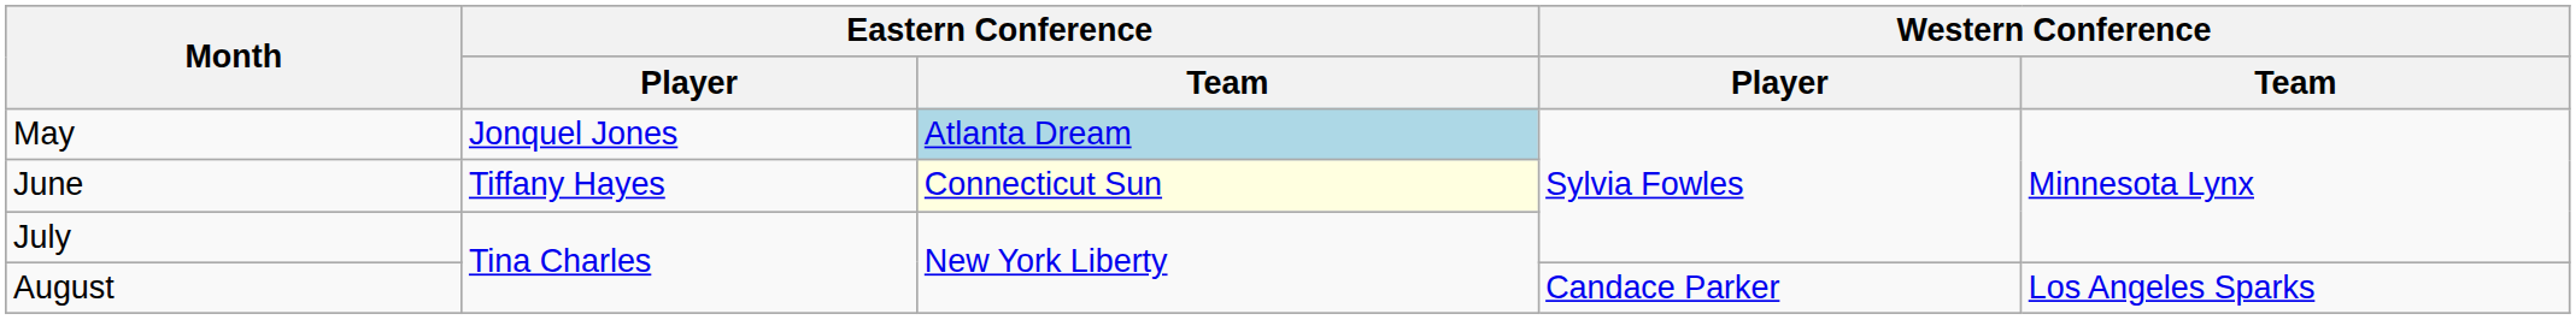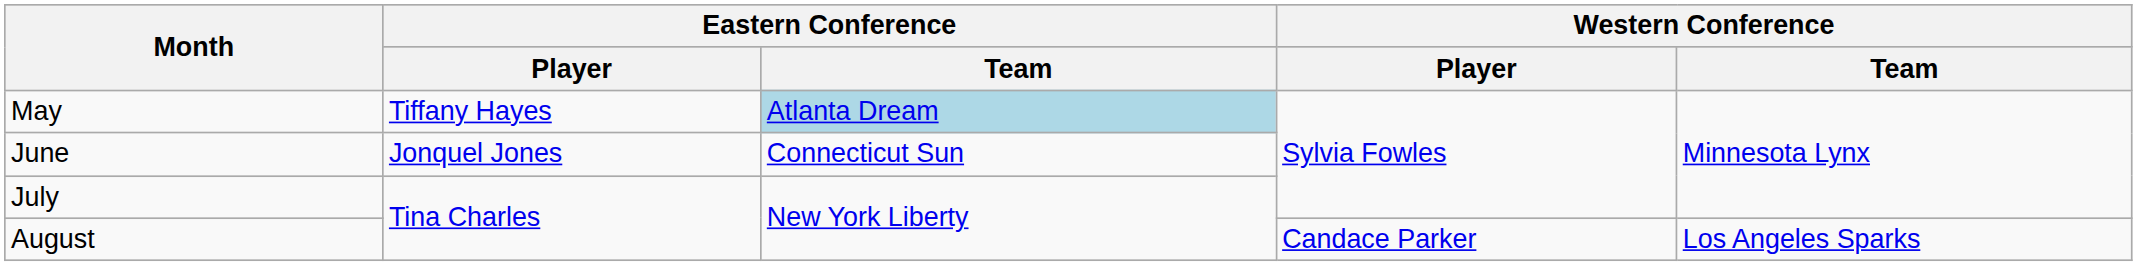May | Eastern Conference / Player: Jonquel Jones -> Tiffany Hayes
June | Eastern Conference / Player: Tiffany Hayes -> Jonquel Jones
June | Eastern Conference / Team: lightyellow background -> no background
